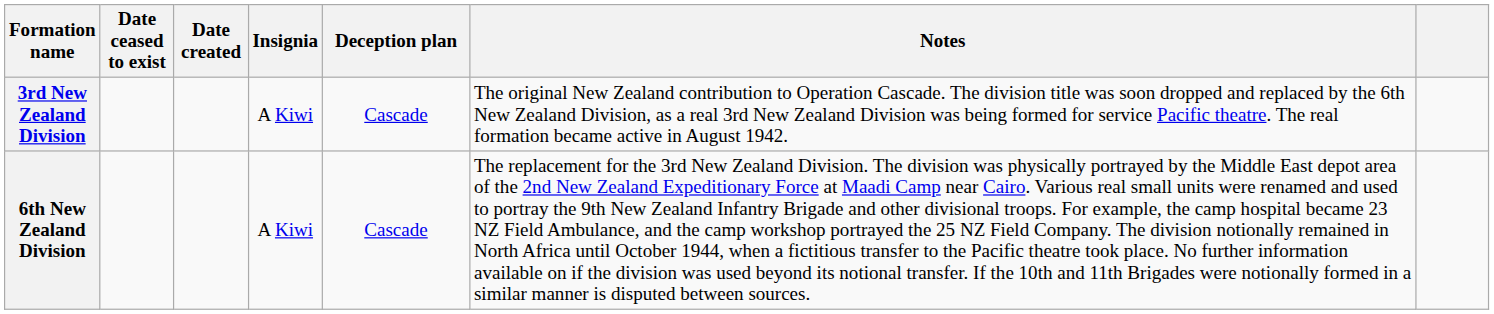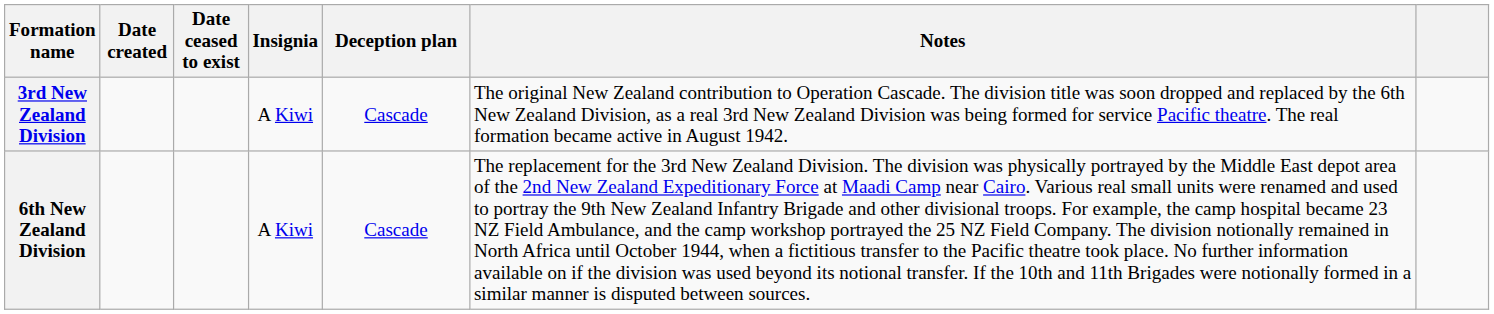columns swapped: Date created <-> Date ceased to exist
